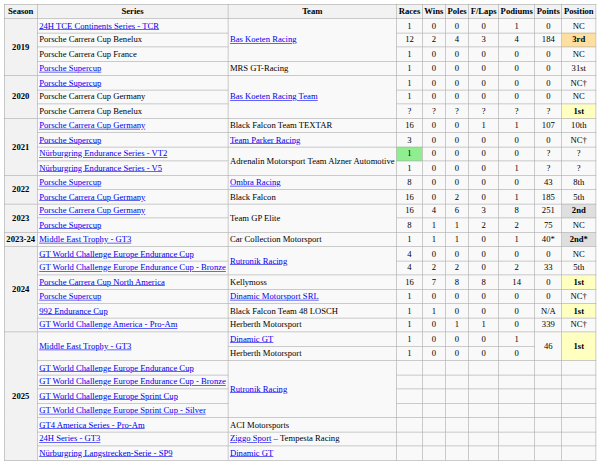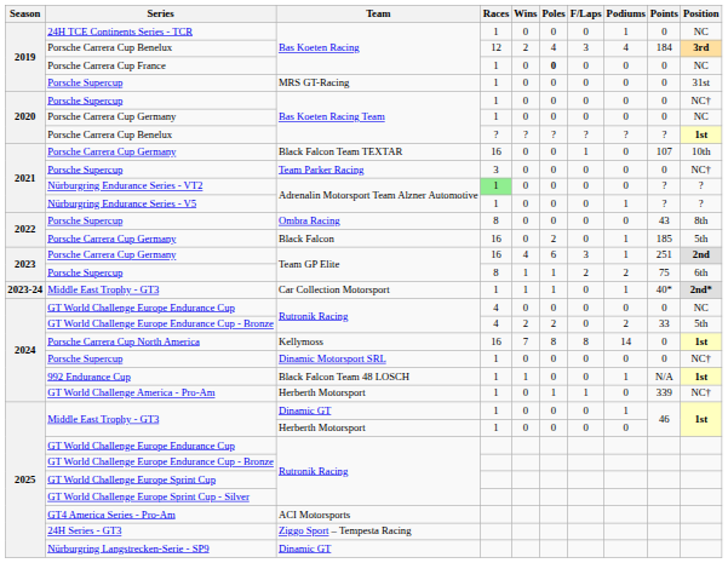Porsche Carrera Cup France | Poles: normal -> bold
2021 / Porsche Carrera Cup Germany | Podiums: 1 -> 0
2023 / Porsche Carrera Cup Germany | Podiums: 8 -> 1
2023 / Porsche Supercup | Position: NC -> 6th
992 Endurance Cup | Podiums: 0 -> 1
